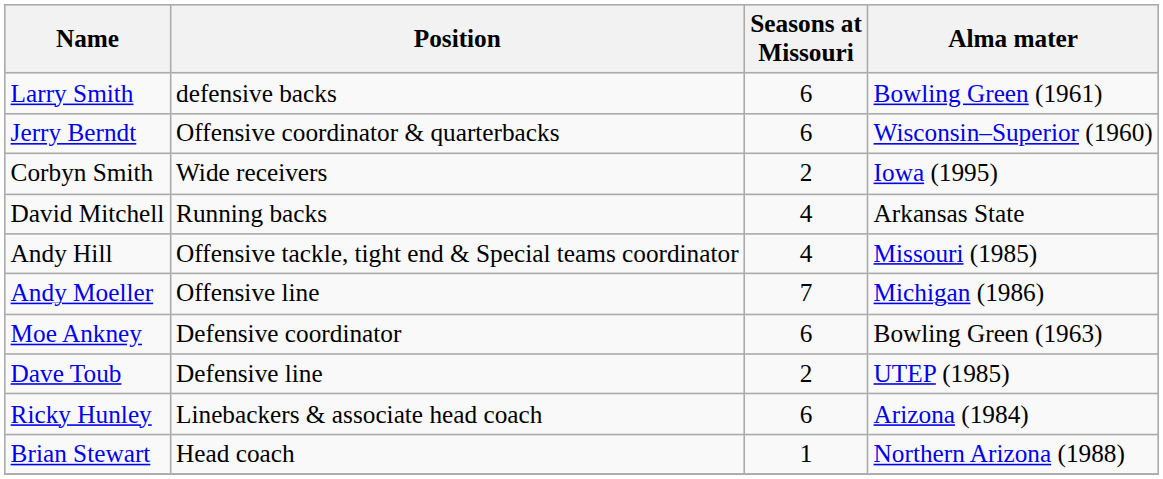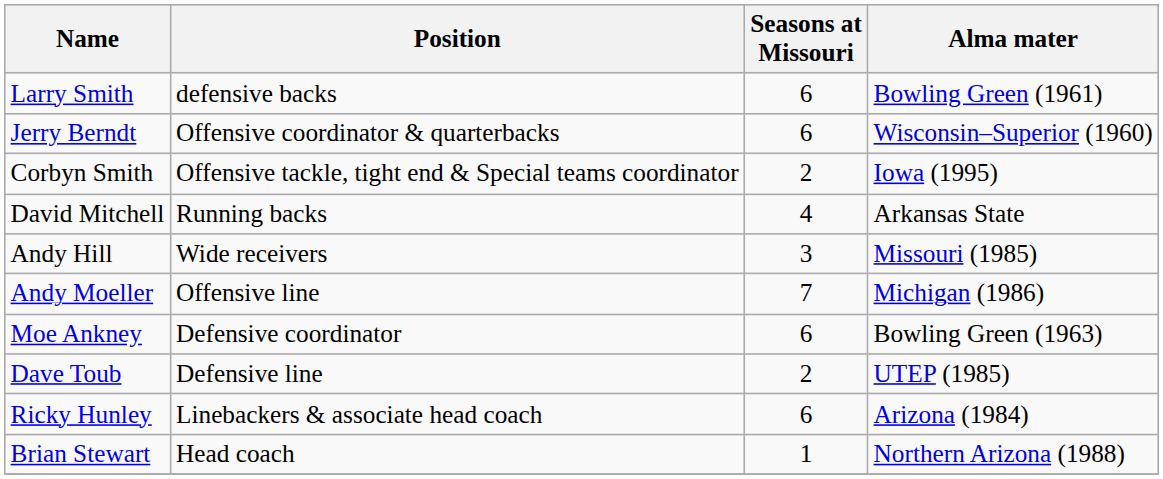Corbyn Smith | Position: Wide receivers -> Offensive tackle, tight end & Special teams coordinator
Andy Hill | Position: Offensive tackle, tight end & Special teams coordinator -> Wide receivers
Andy Hill | Seasons at Missouri: 4 -> 3
